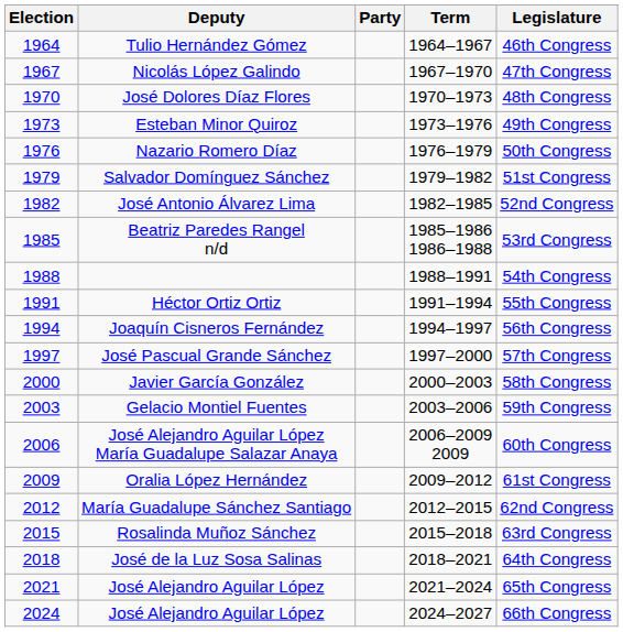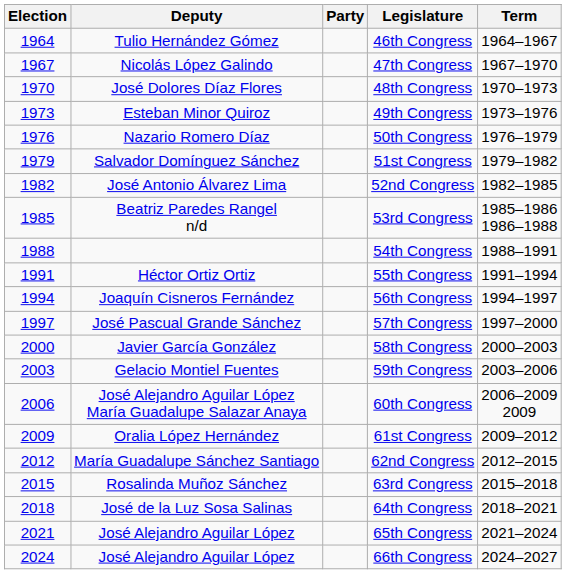columns swapped: Term <-> Legislature
